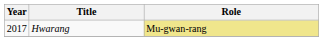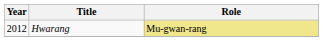Hwarang | Year: 2017 -> 2012
